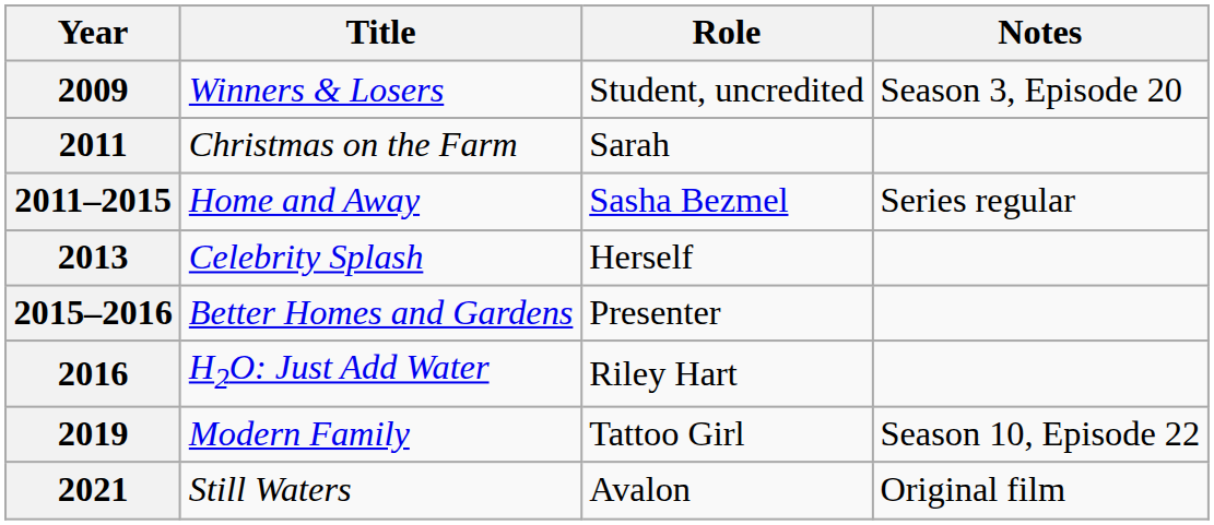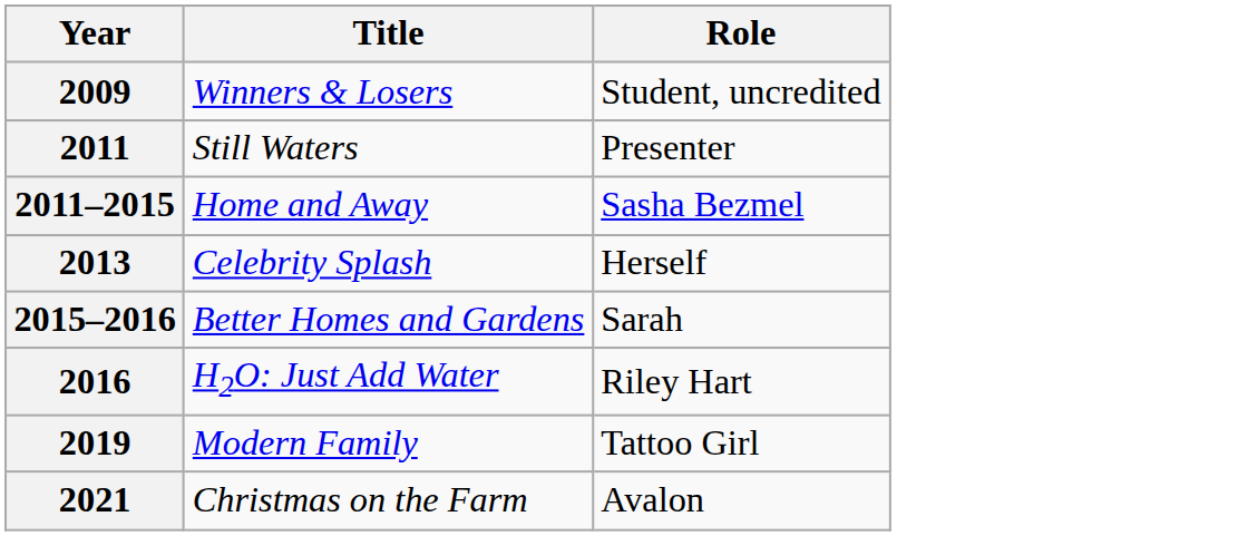- column: Notes | Season 3, Episode 20 | Series regular | Season 10, Episode 22 | Original film
2011 | Title: Christmas on the Farm -> Still Waters
2011 | Role: Sarah -> Presenter
2015–2016 | Role: Presenter -> Sarah
2021 | Title: Still Waters -> Christmas on the Farm
